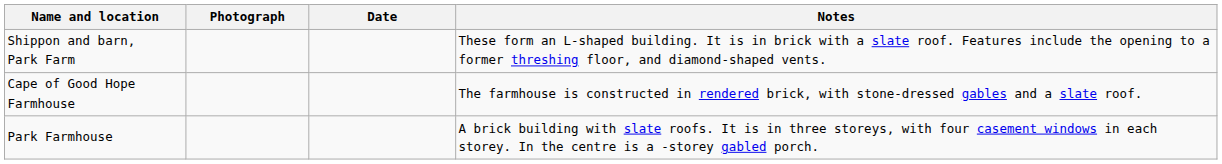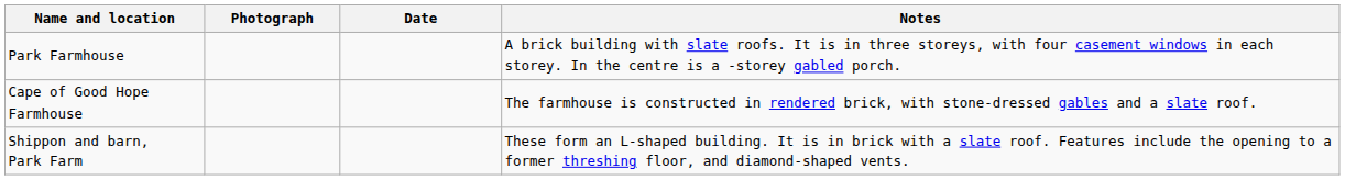rows swapped: Park Farmhouse <-> Shippon and barn, Park Farm
